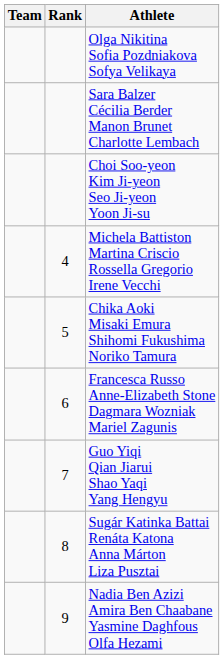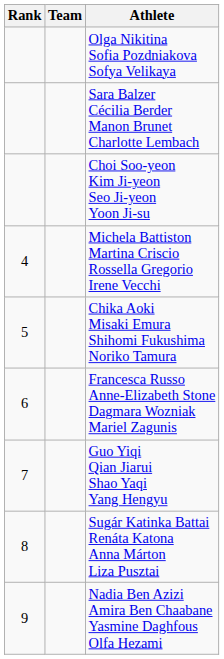columns swapped: Rank <-> Team
